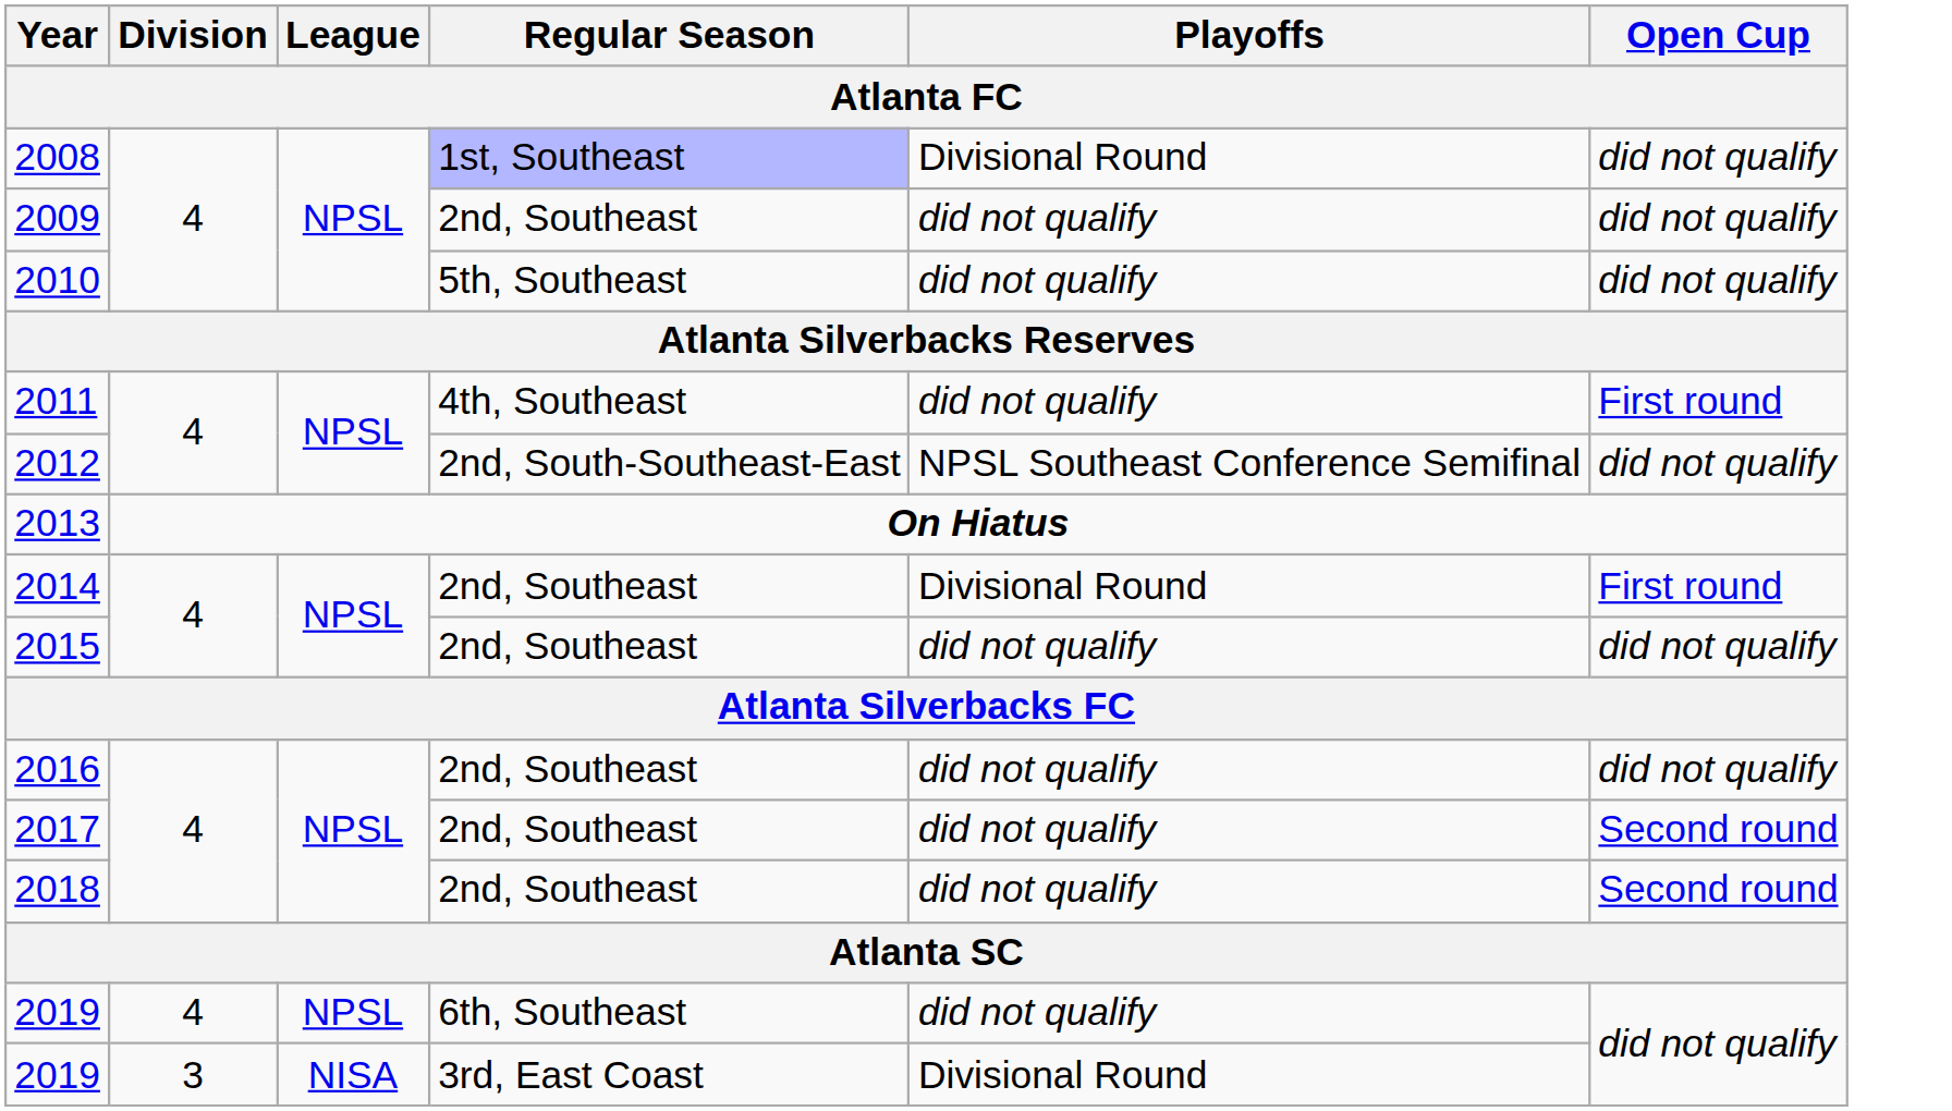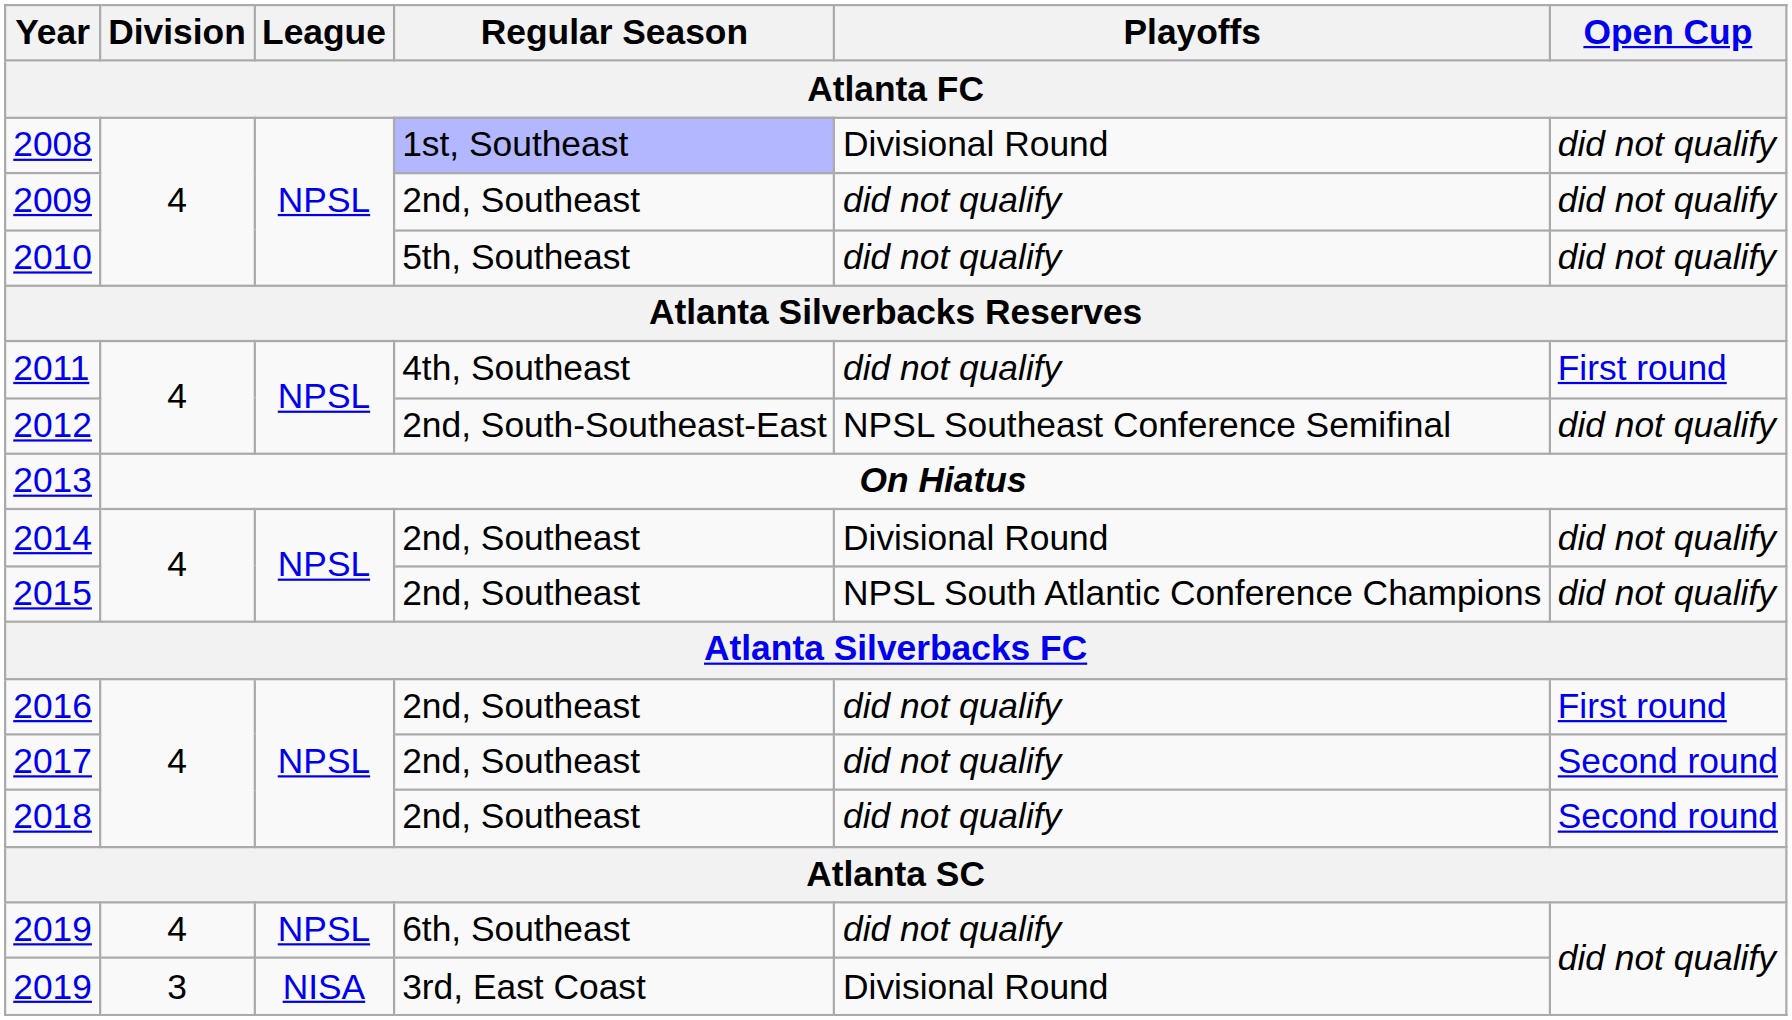2014 | Open Cup: First round -> did not qualify
2015 | Playoffs: did not qualify -> NPSL South Atlantic Conference Champions
2016 | Open Cup: did not qualify -> First round
